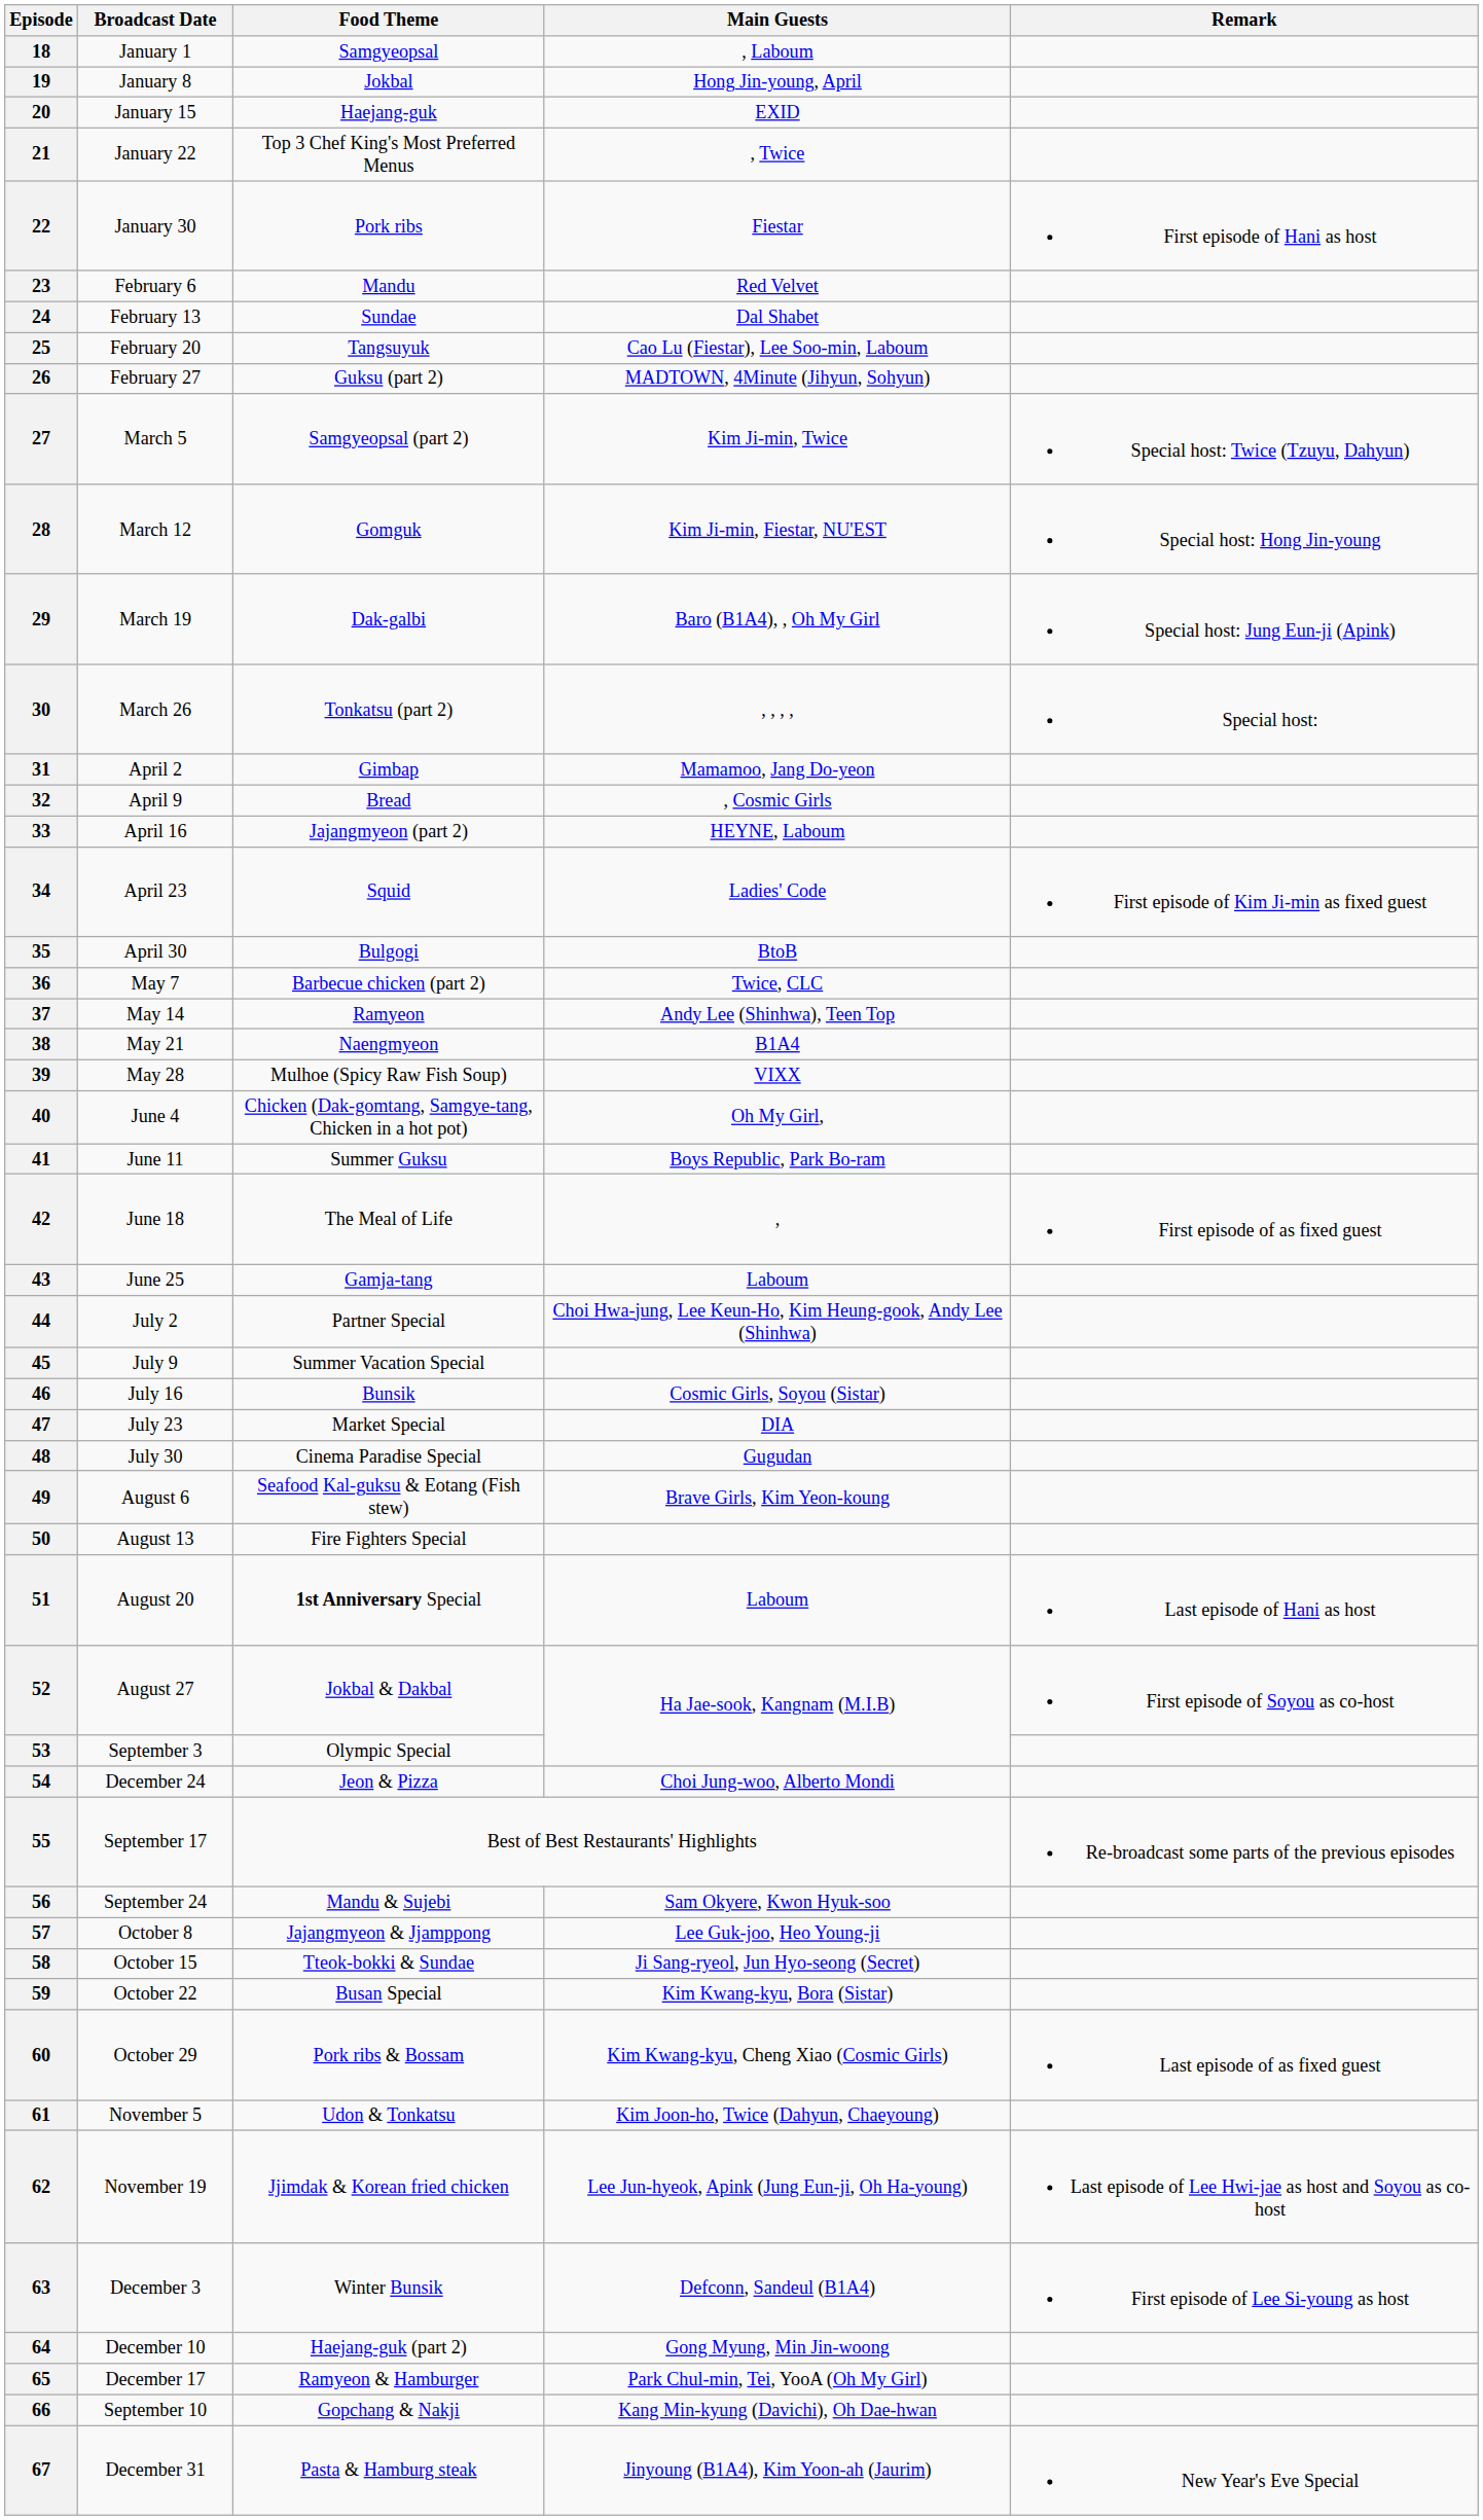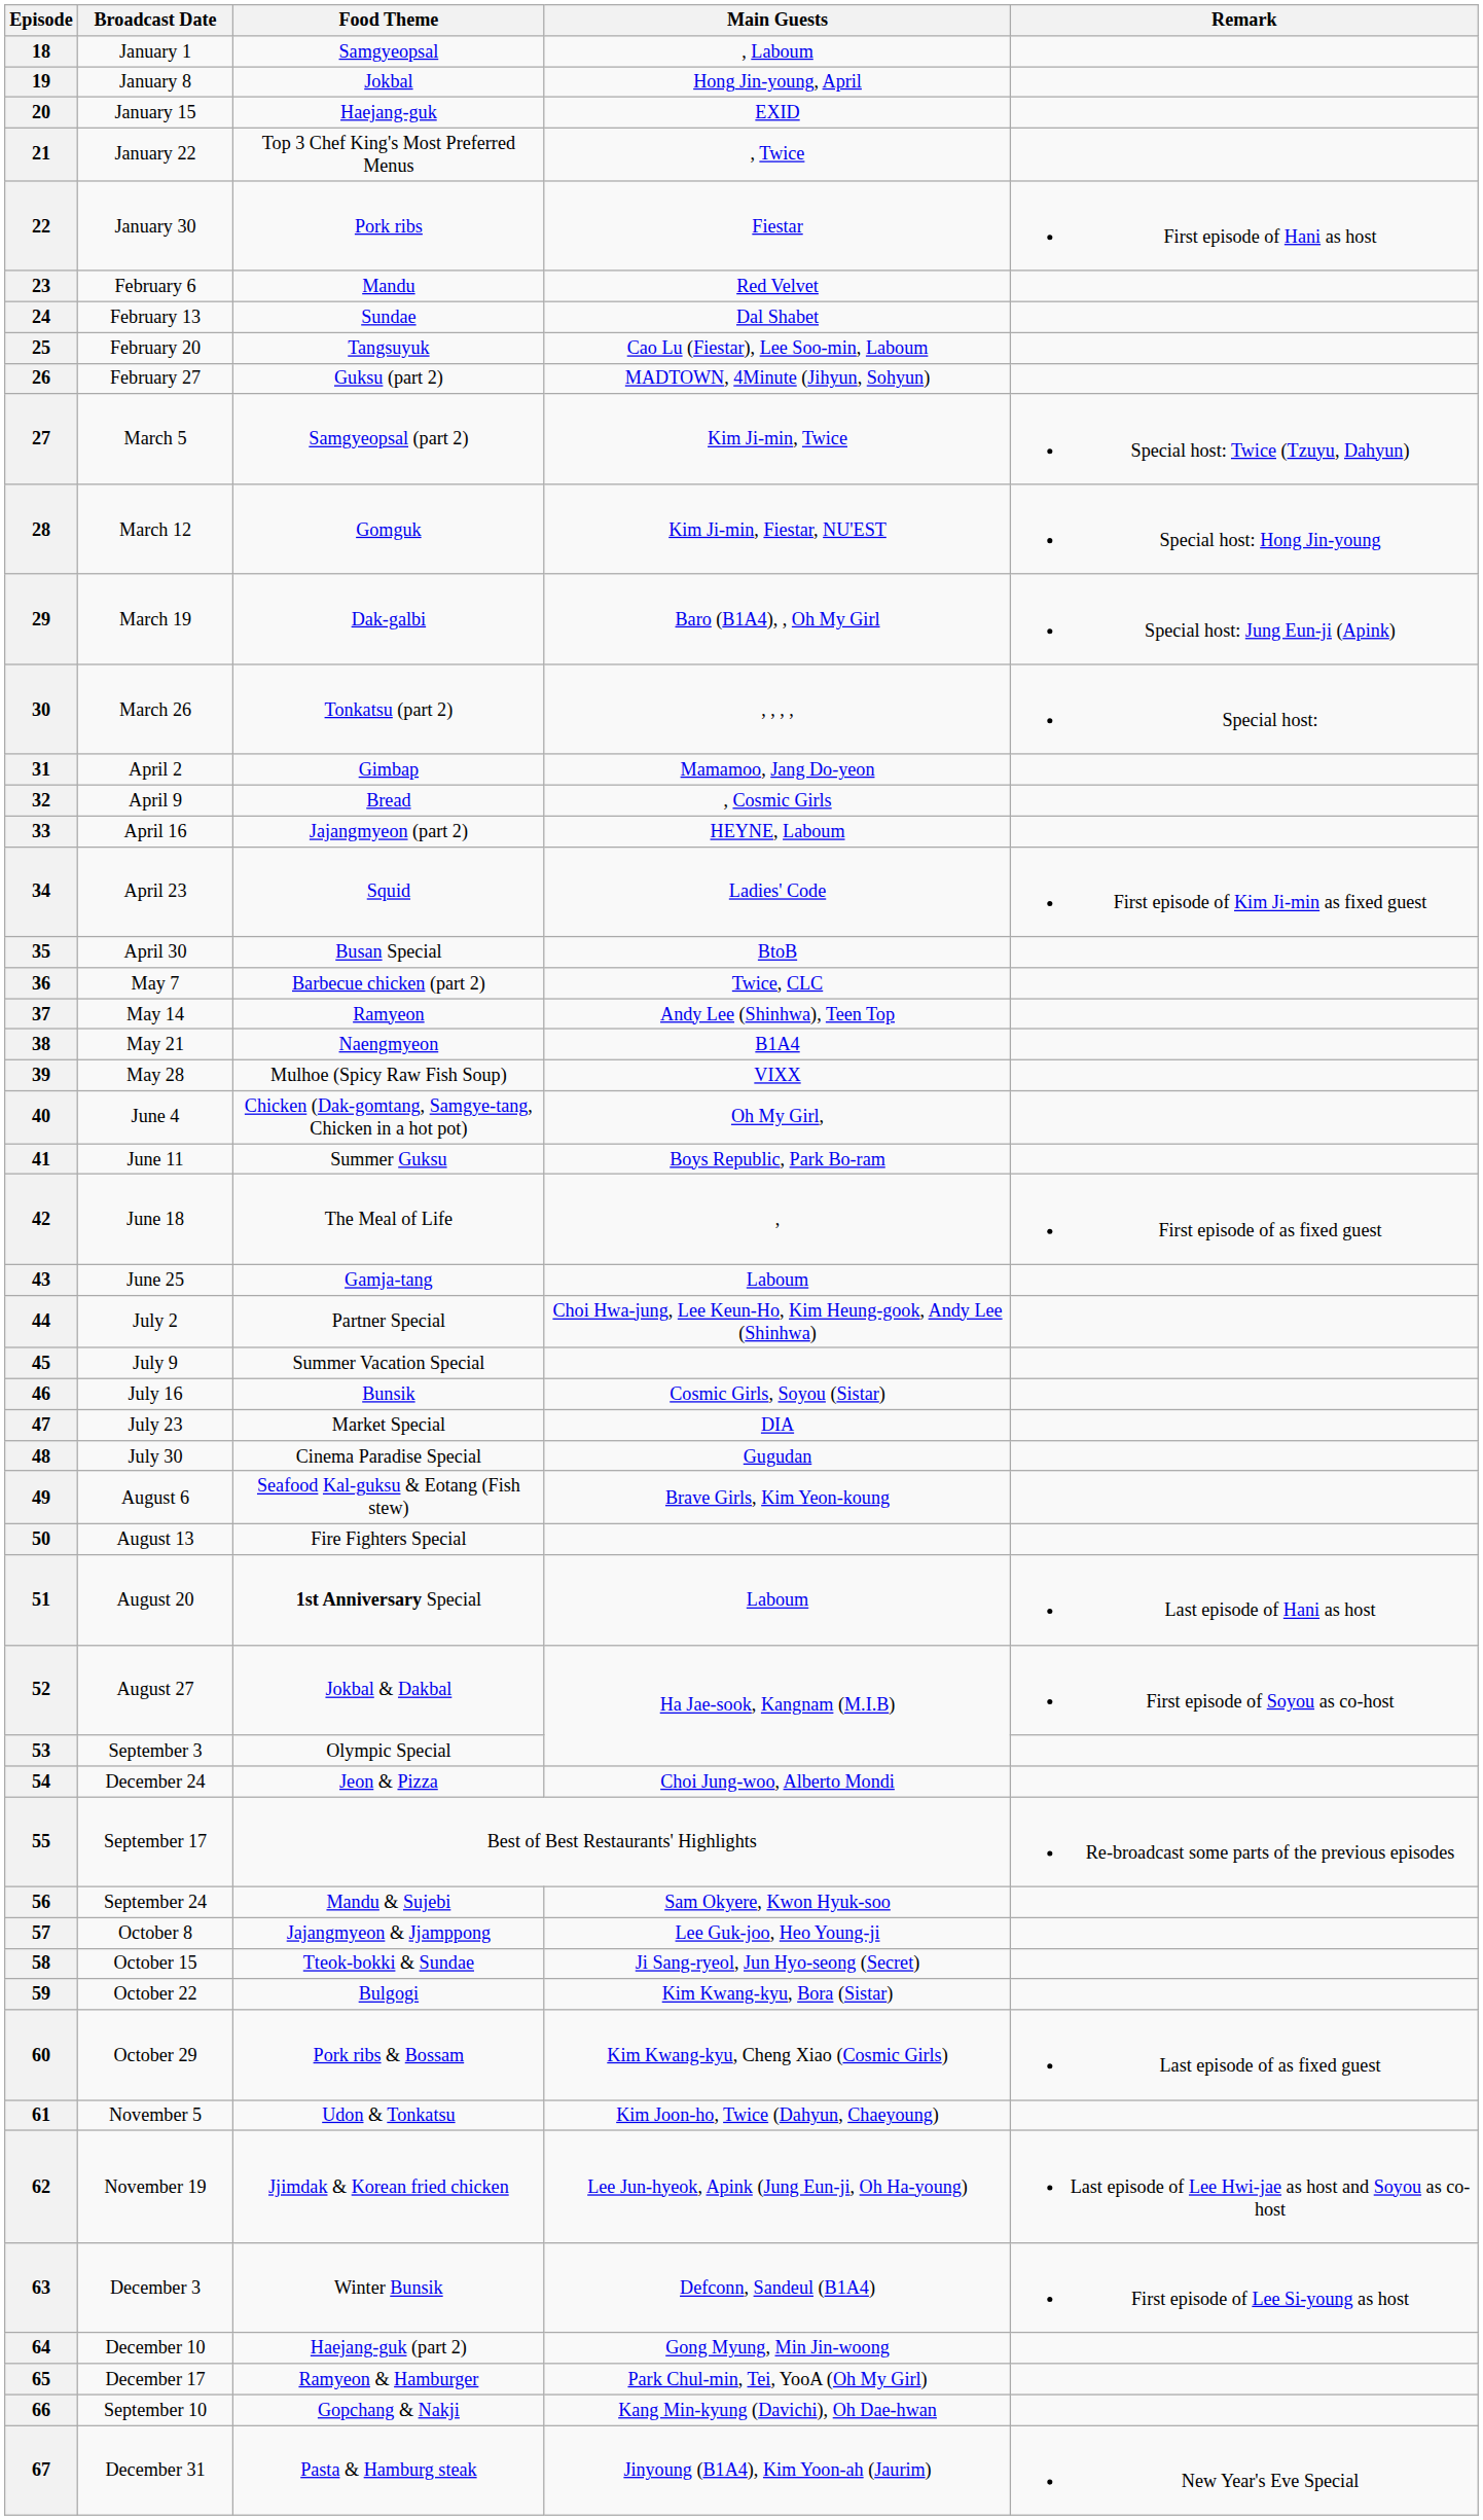35 | Food Theme: Bulgogi -> Busan Special
59 | Food Theme: Busan Special -> Bulgogi
